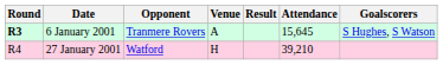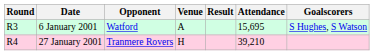6 January 2001 | Round: bold -> normal
6 January 2001 | Opponent: Tranmere Rovers -> Watford
6 January 2001 | Attendance: 15,645 -> 15,695
27 January 2001 | Opponent: Watford -> Tranmere Rovers
